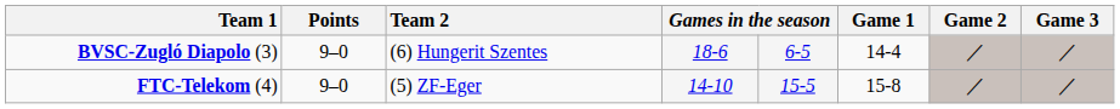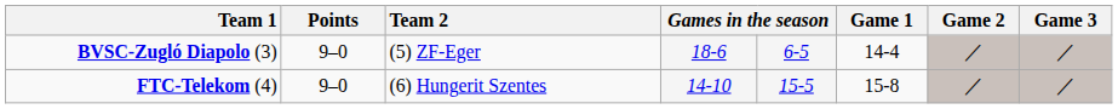BVSC-Zugló Diapolo (3) | Team 2: (6) Hungerit Szentes -> (5) ZF-Eger
FTC-Telekom (4) | Team 2: (5) ZF-Eger -> (6) Hungerit Szentes
